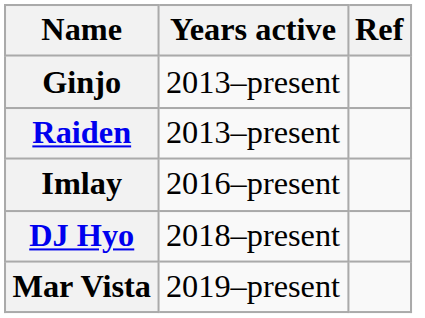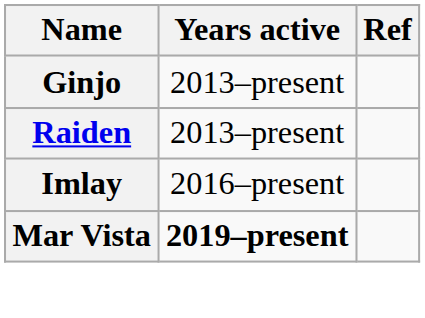- row: DJ Hyo | 2018–present
Mar Vista | Years active: normal -> bold
